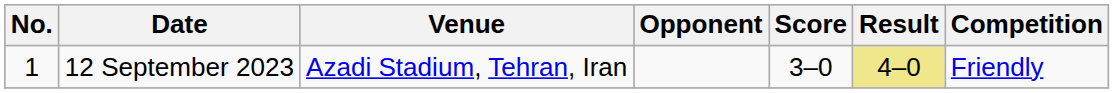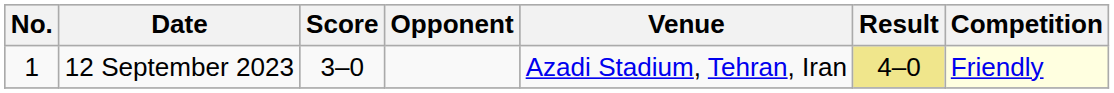columns swapped: Venue <-> Score
12 September 2023 | Competition: no background -> lightyellow background
